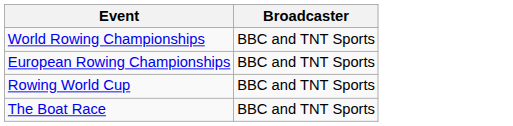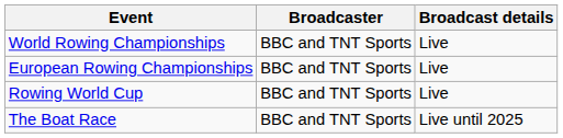+ column: Broadcast details | Live | Live | Live | Live until 2025
